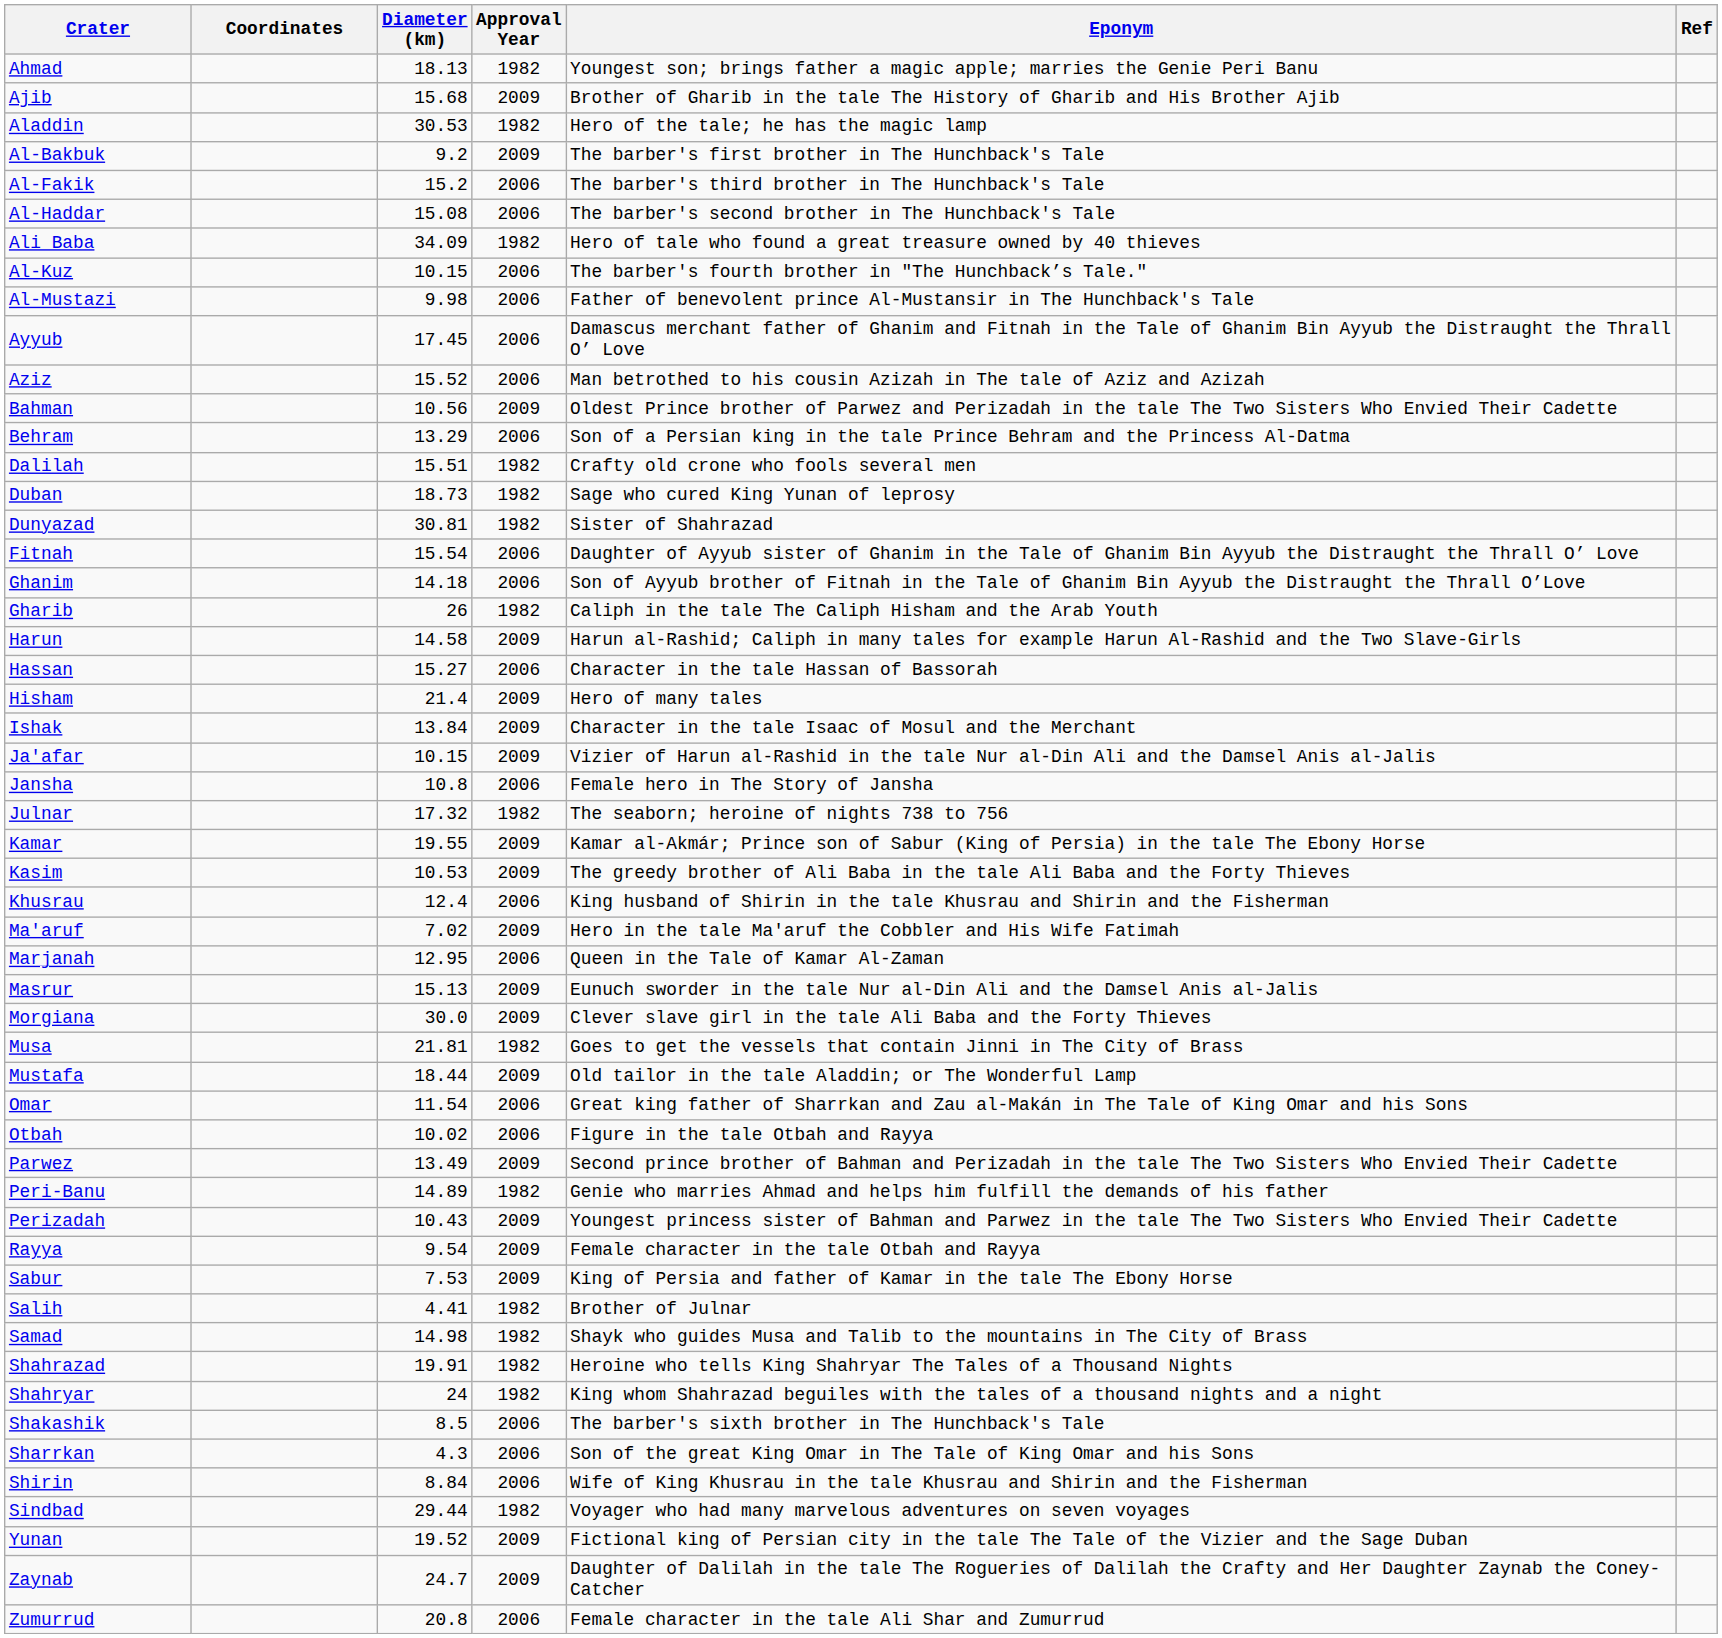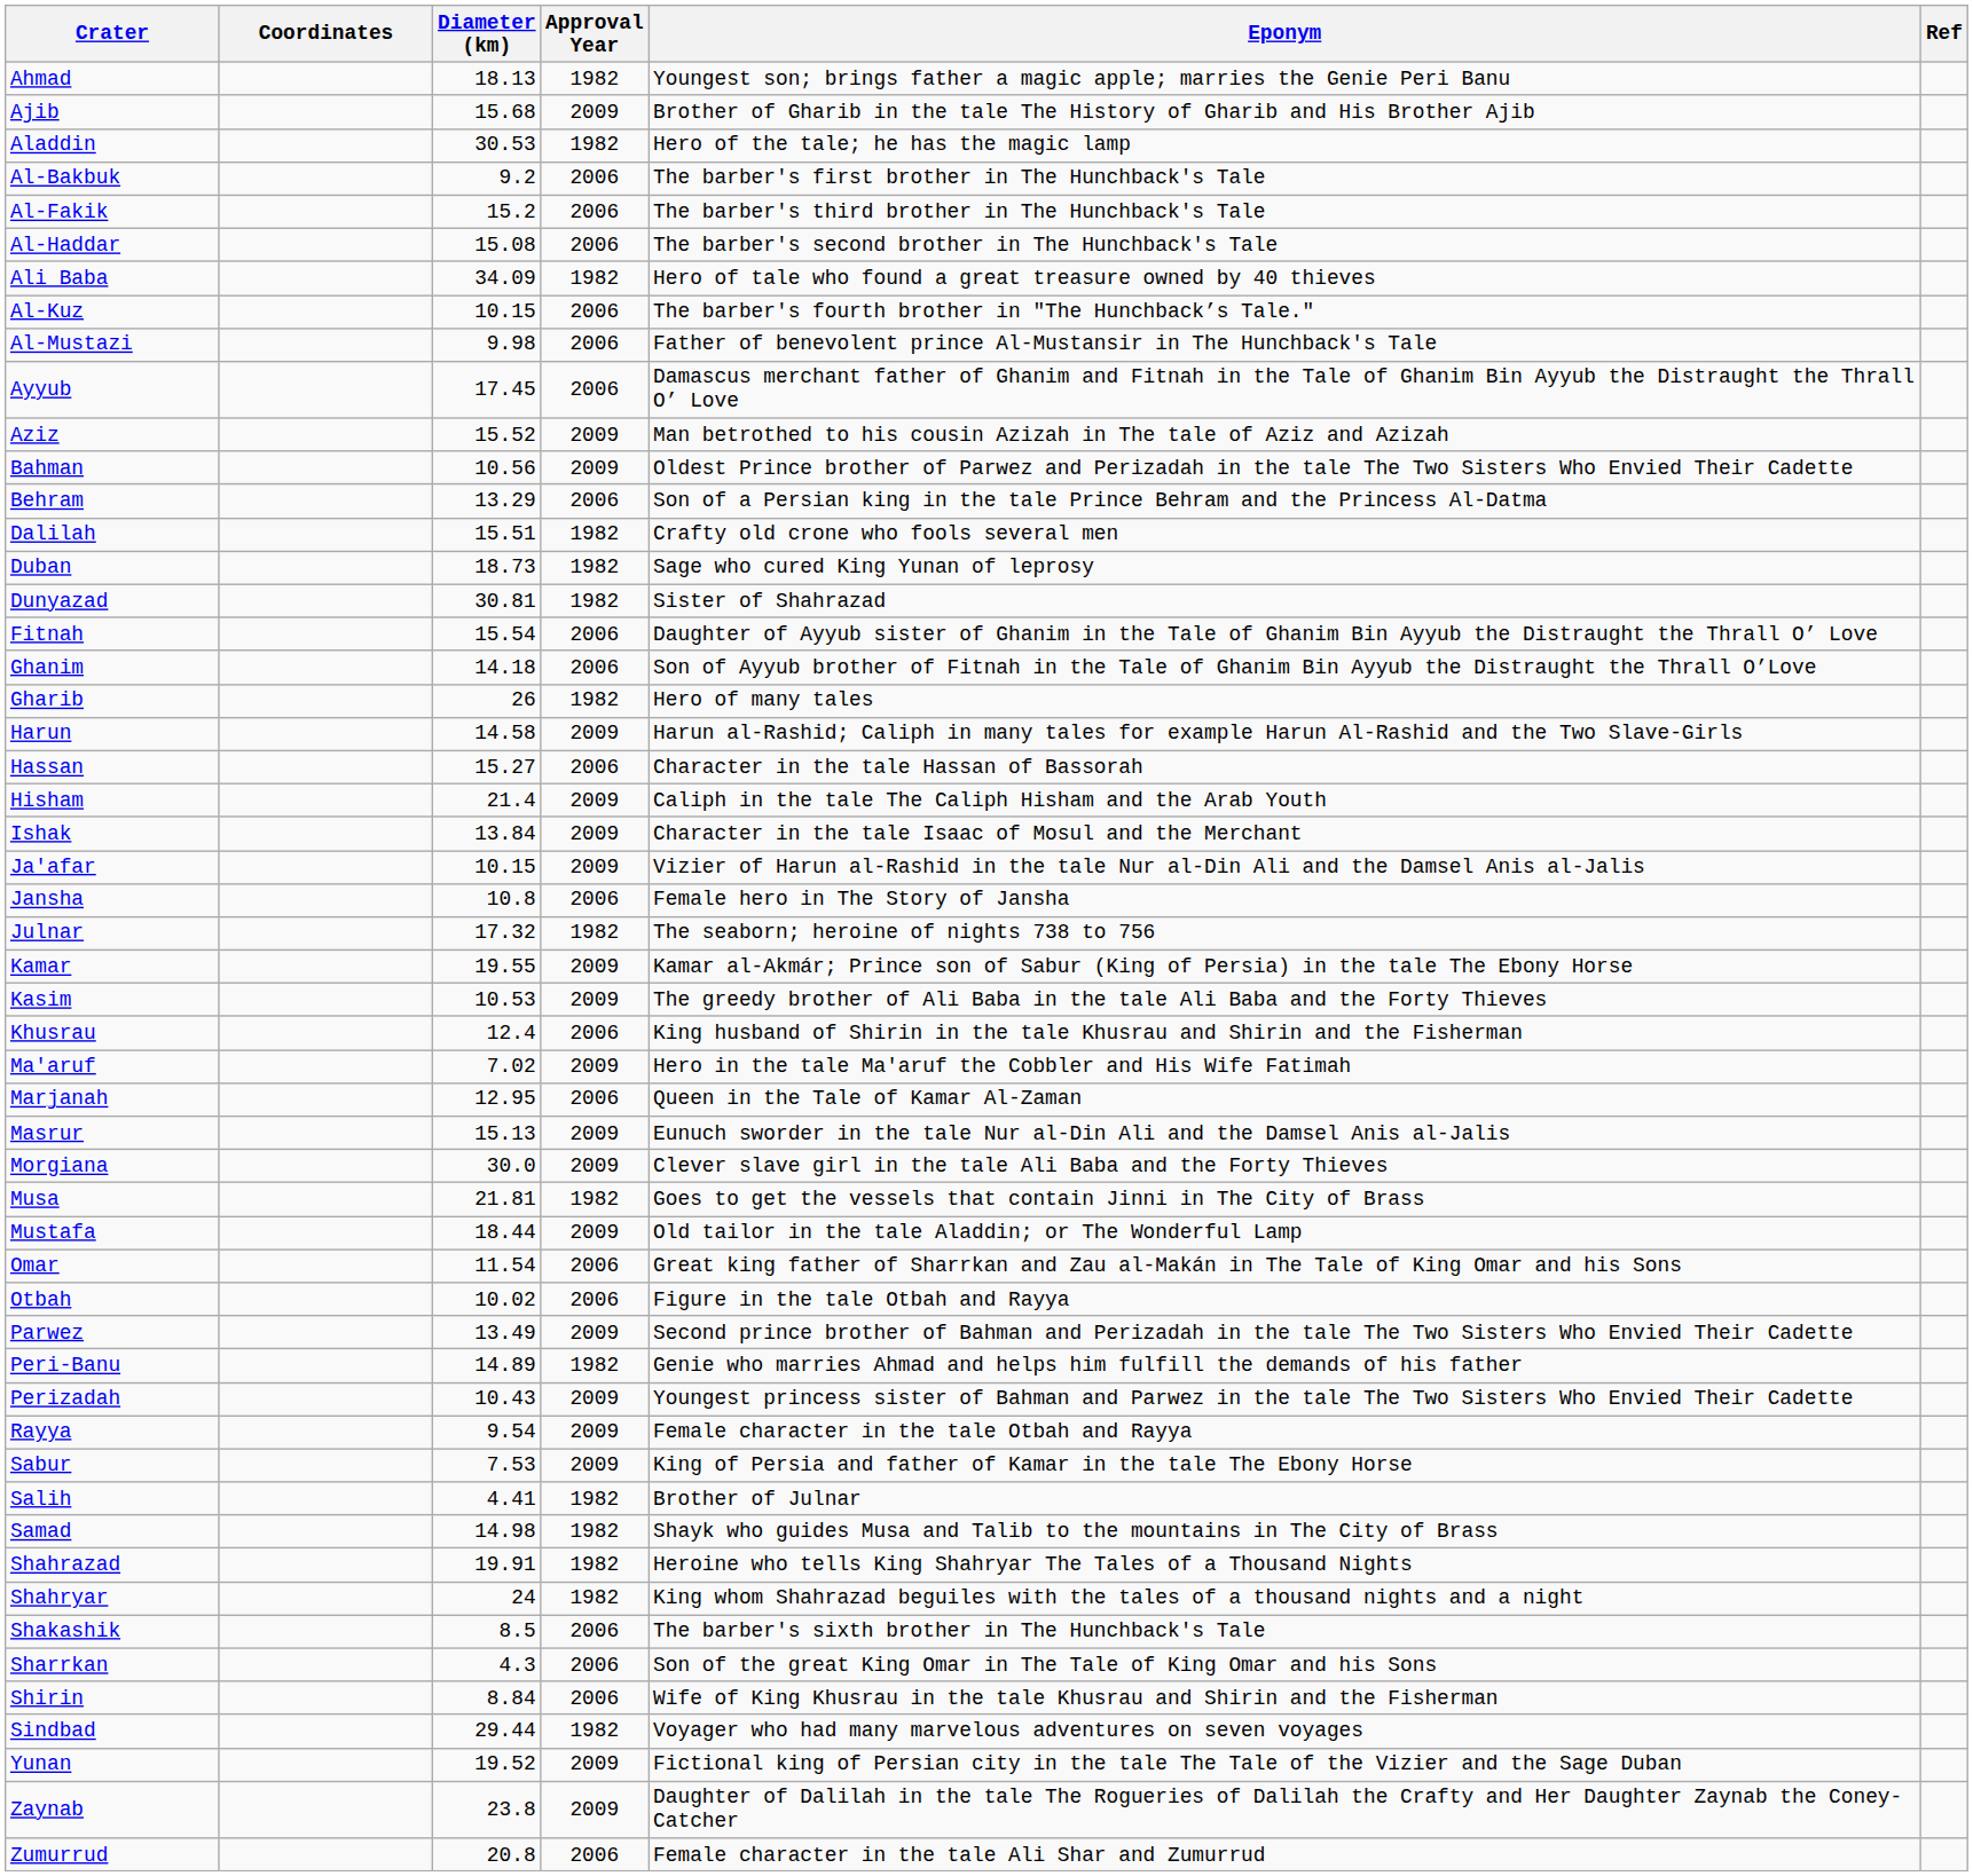Al-Bakbuk | Approval Year: 2009 -> 2006
Aziz | Approval Year: 2006 -> 2009
Gharib | Eponym: Caliph in the tale The Caliph Hisham and the Arab Youth -> Hero of many tales
Hisham | Eponym: Hero of many tales -> Caliph in the tale The Caliph Hisham and the Arab Youth
Zaynab | Diameter (km): 24.7 -> 23.8
